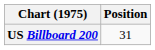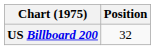US Billboard 200 | Position: 31 -> 32
